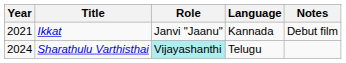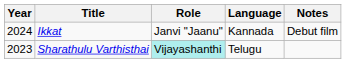Ikkat | Year: 2021 -> 2024
Sharathulu Varthisthai | Year: 2024 -> 2023
